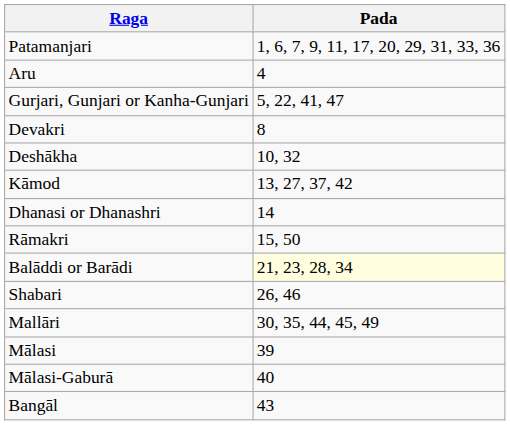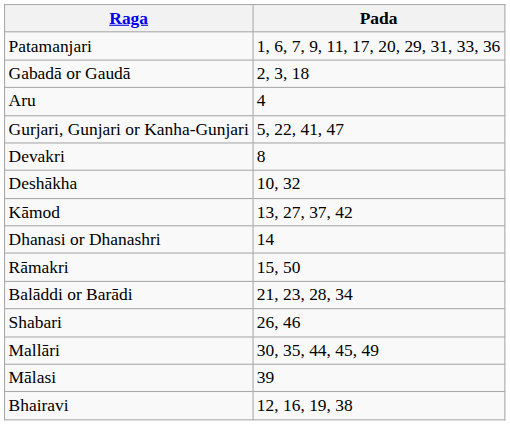+ row: Gabadā or Gaudā | 2, 3, 18
Balāddi or Barādi | Pada: lightyellow background -> no background
- row: Mālasi-Gaburā | 40
- row: Bangāl | 43
+ row: Bhairavi | 12, 16, 19, 38
